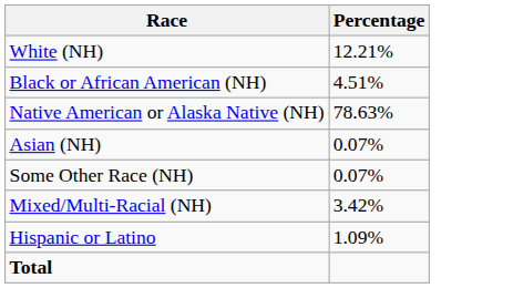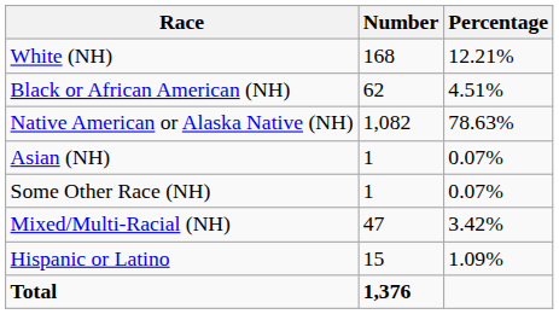+ column: Number | 168 | 62 | 1,082 | 1 | 1 | 47 | 15 | 1,376
